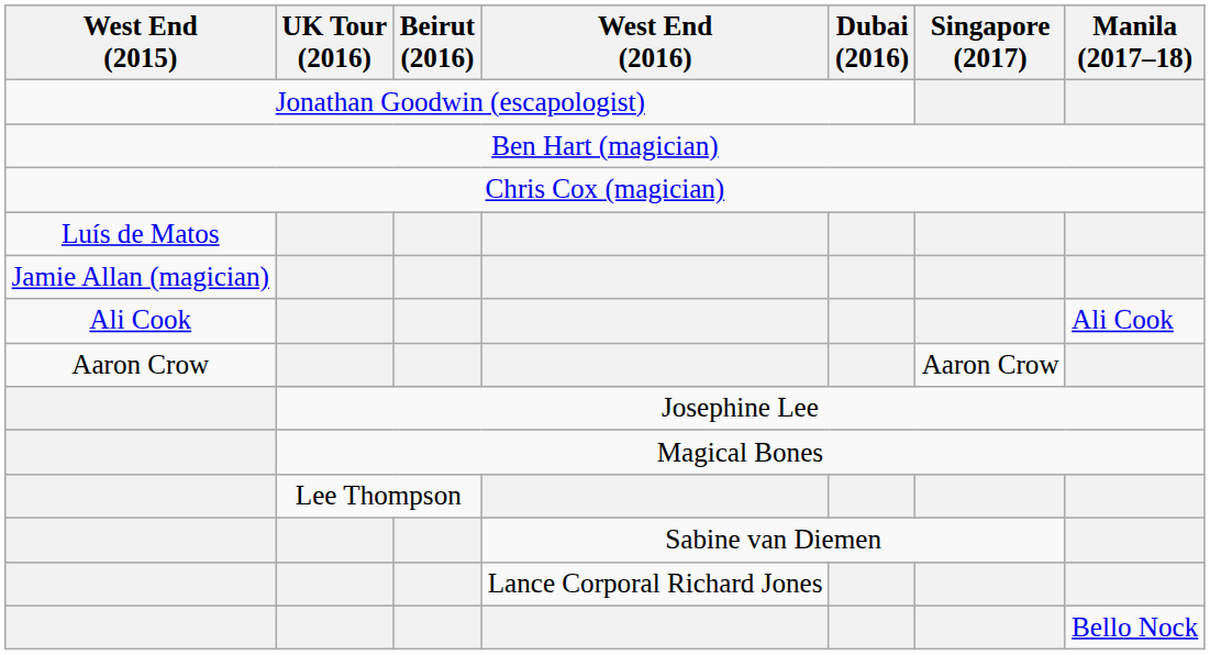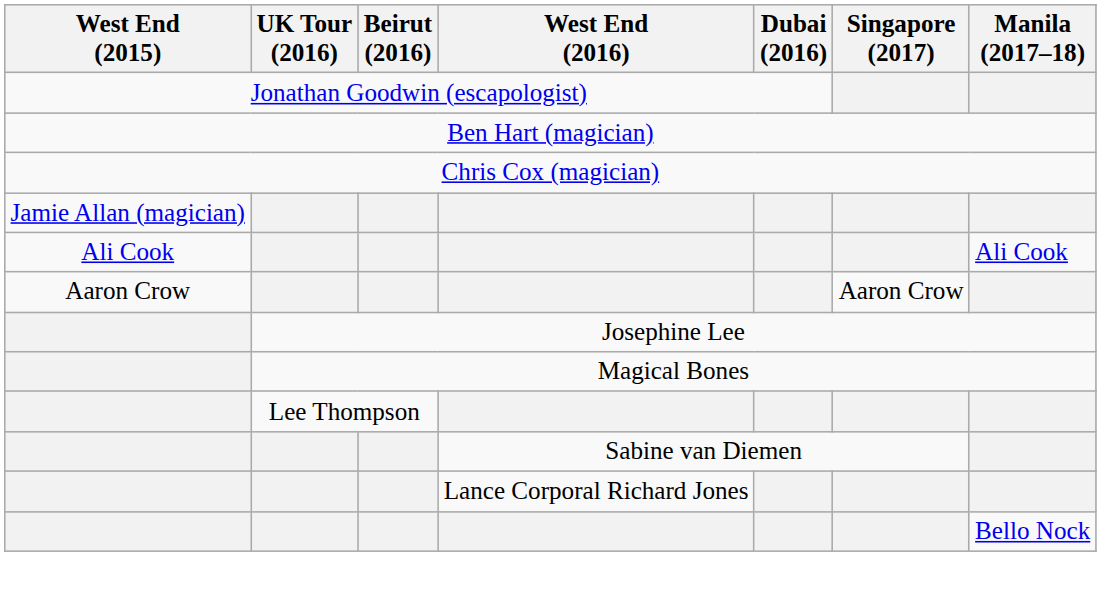- row: Luís de Matos
